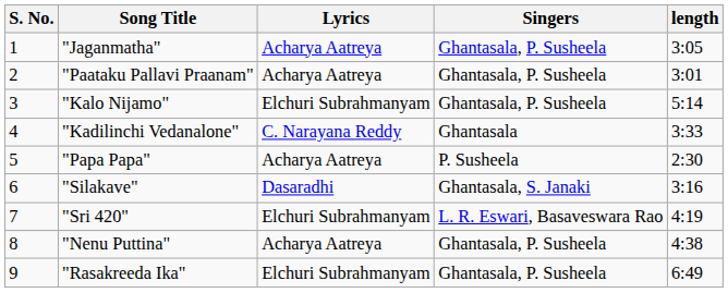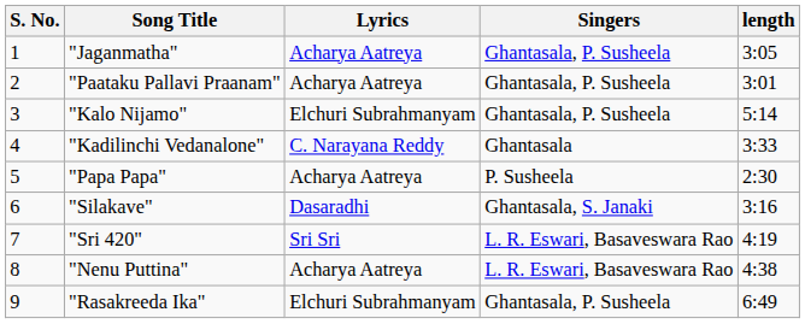"Sri 420" | Lyrics: Elchuri Subrahmanyam -> Sri Sri
"Nenu Puttina" | Singers: Ghantasala, P. Susheela -> L. R. Eswari, Basaveswara Rao
